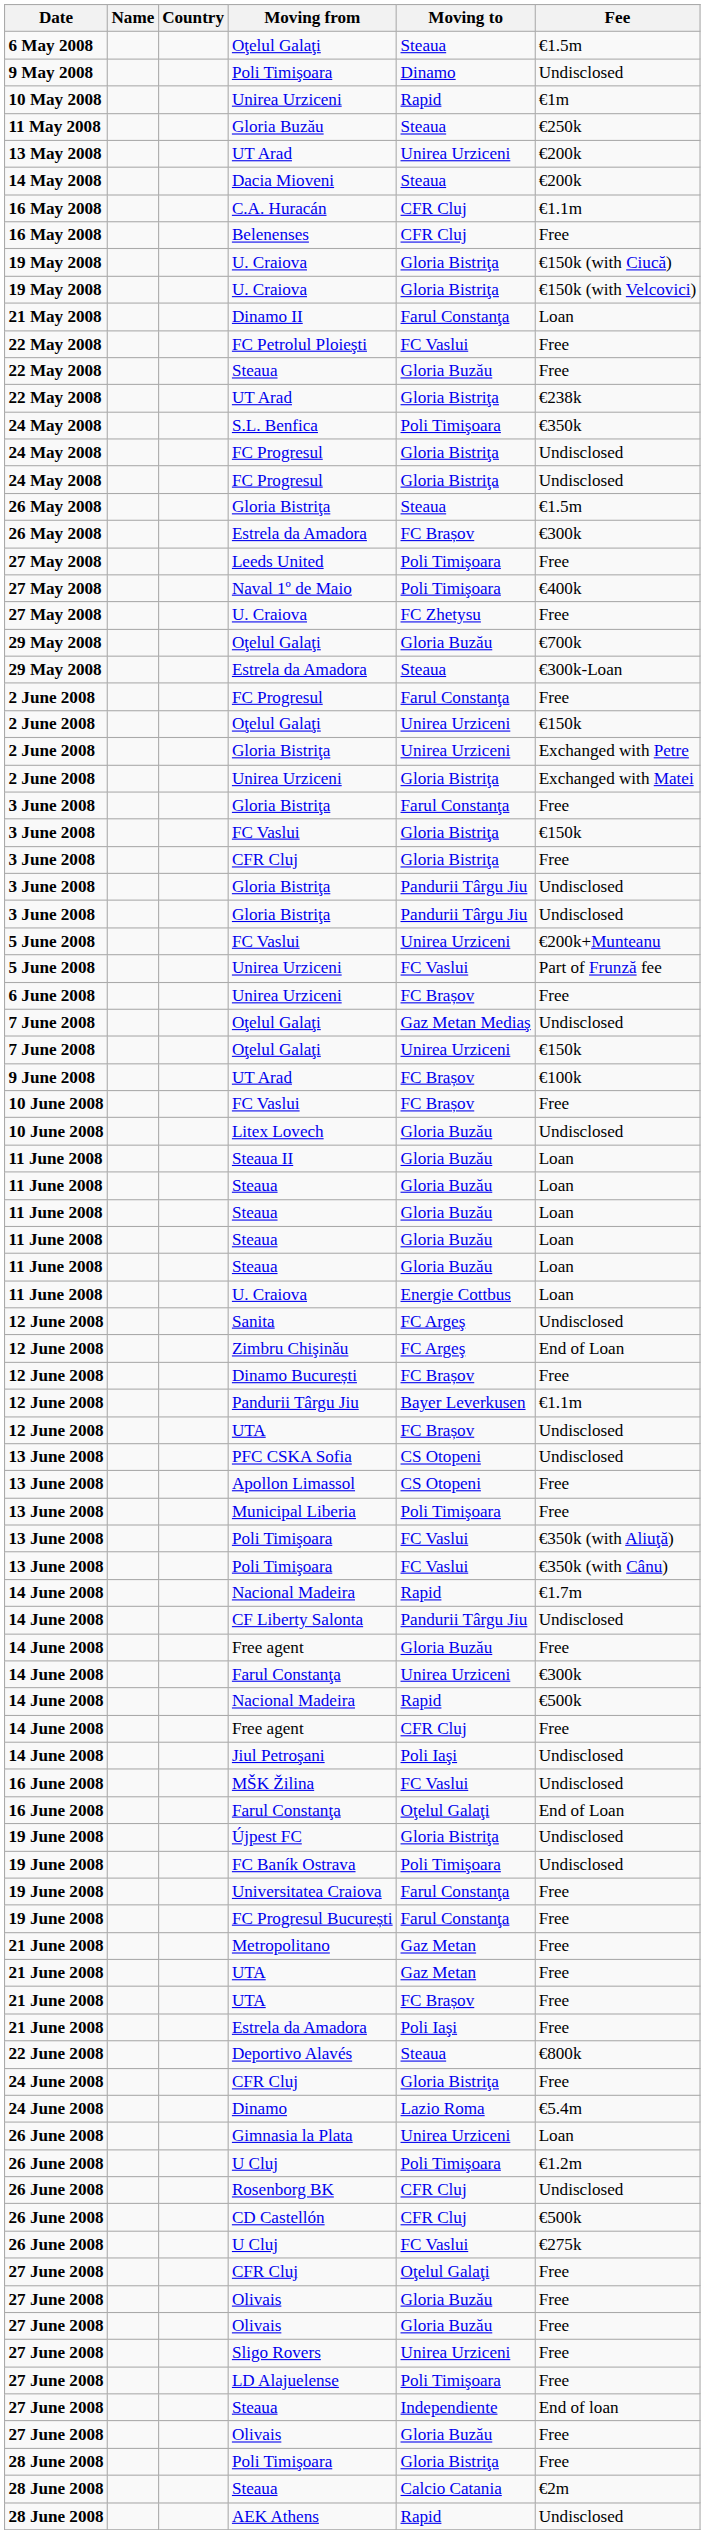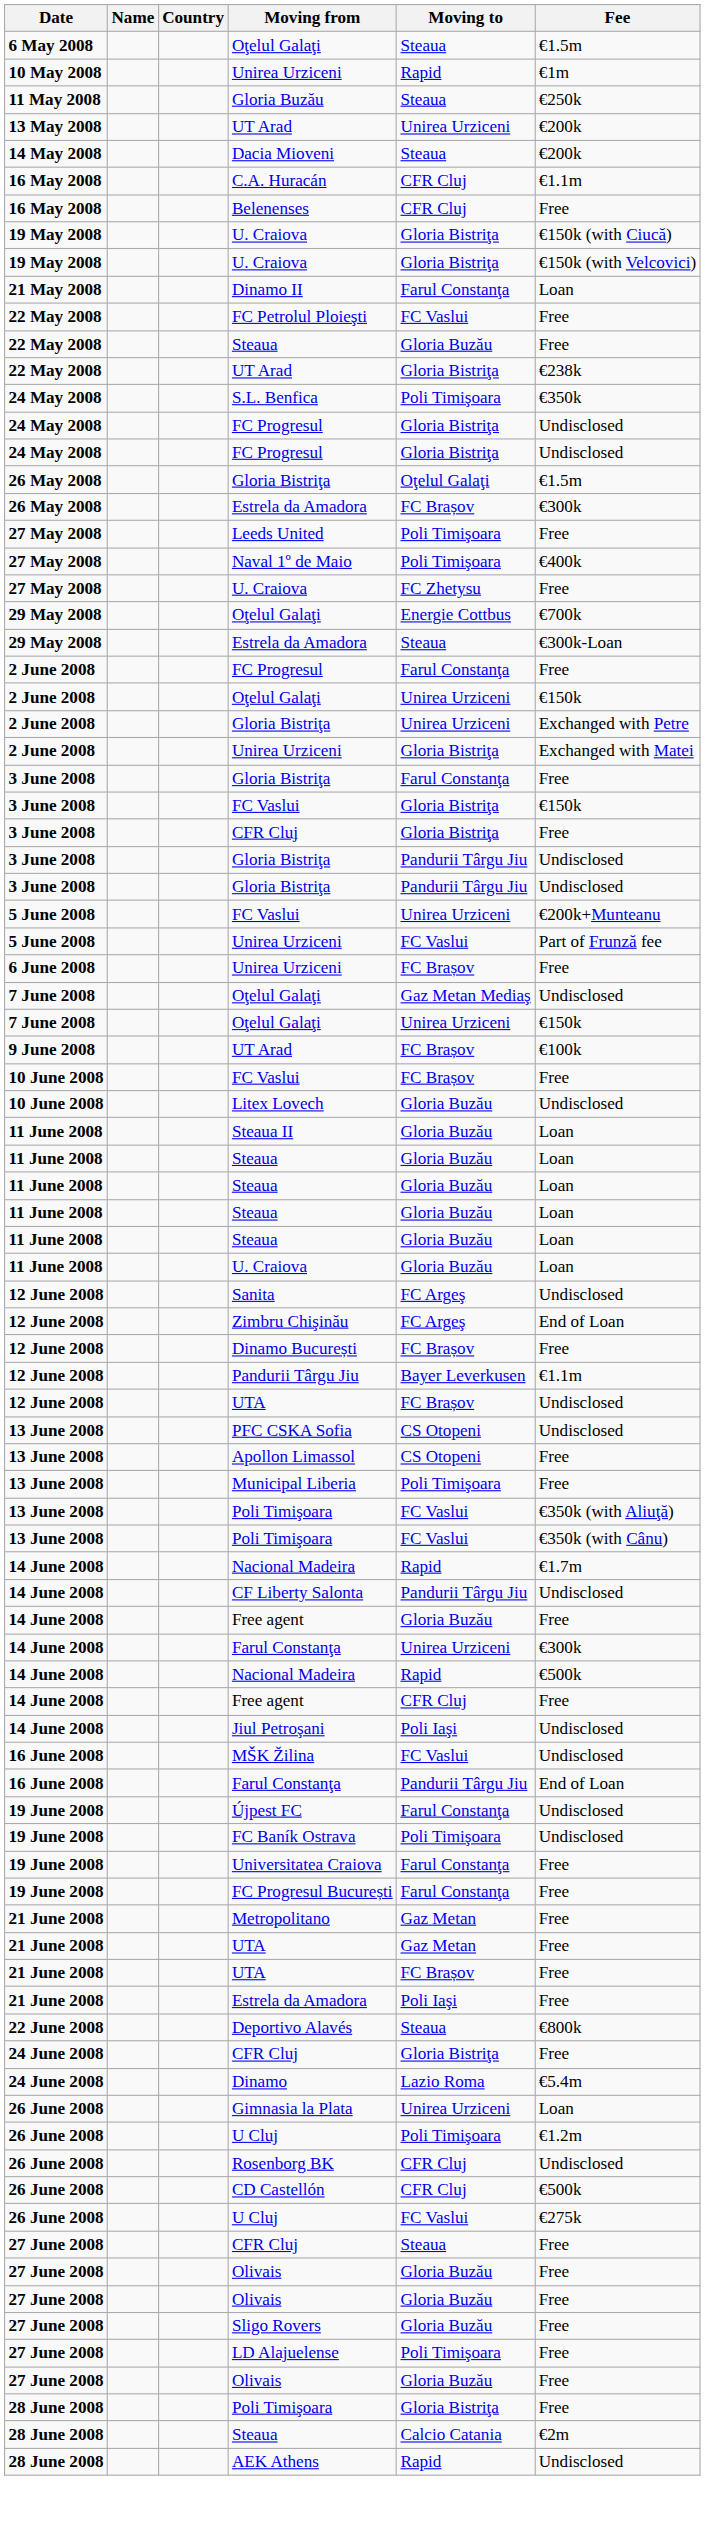- row: 9 May 2008 | Poli Timişoara | Dinamo | Undisclosed
26 May 2008 / Gloria Bistriţa | Moving to: Steaua -> Oţelul Galaţi
29 May 2008 / Oţelul Galaţi | Moving to: Gloria Buzău -> Energie Cottbus
11 June 2008 / U. Craiova | Moving to: Energie Cottbus -> Gloria Buzău
16 June 2008 / Farul Constanţa | Moving to: Oţelul Galaţi -> Pandurii Târgu Jiu
Újpest FC | Moving to: Gloria Bistriţa -> Farul Constanţa
27 June 2008 / CFR Cluj | Moving to: Oţelul Galaţi -> Steaua
Sligo Rovers | Moving to: Unirea Urziceni -> Gloria Buzău
- row: 27 June 2008 | Steaua | Independiente | End of loan
